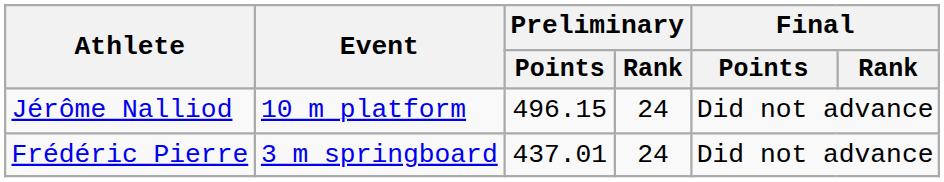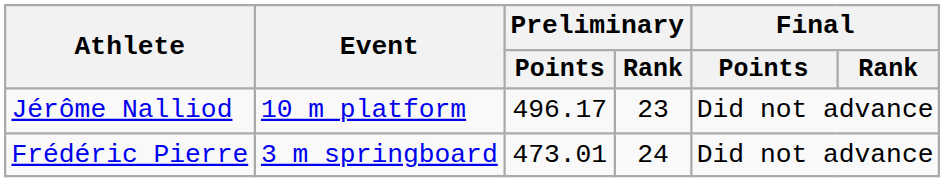Jérôme Nalliod | Preliminary / Points: 496.15 -> 496.17
Jérôme Nalliod | Preliminary / Rank: 24 -> 23
Frédéric Pierre | Preliminary / Points: 437.01 -> 473.01
